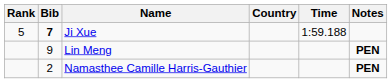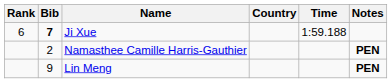Ji Xue | Rank: 5 -> 6
rows swapped: Namasthee Camille Harris-Gauthier <-> Lin Meng
